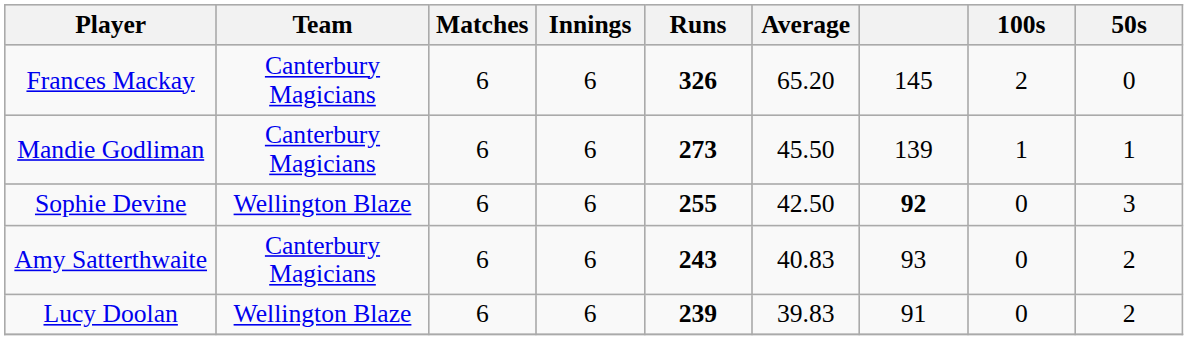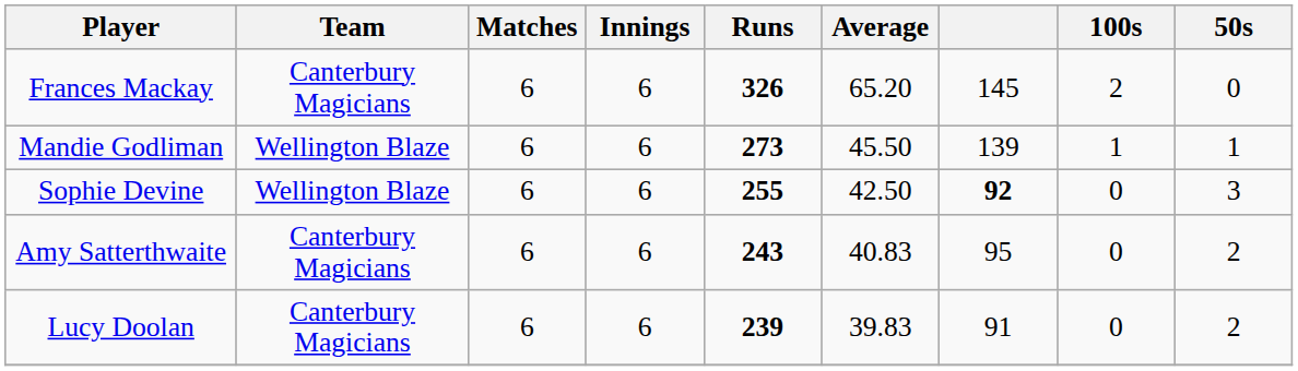Mandie Godliman | Team: Canterbury Magicians -> Wellington Blaze
Amy Satterthwaite | column 7: 93 -> 95
Lucy Doolan | Team: Wellington Blaze -> Canterbury Magicians
